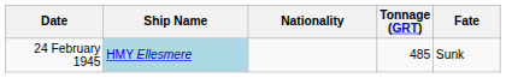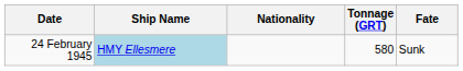24 February 1945 | Tonnage (GRT): 485 -> 580
